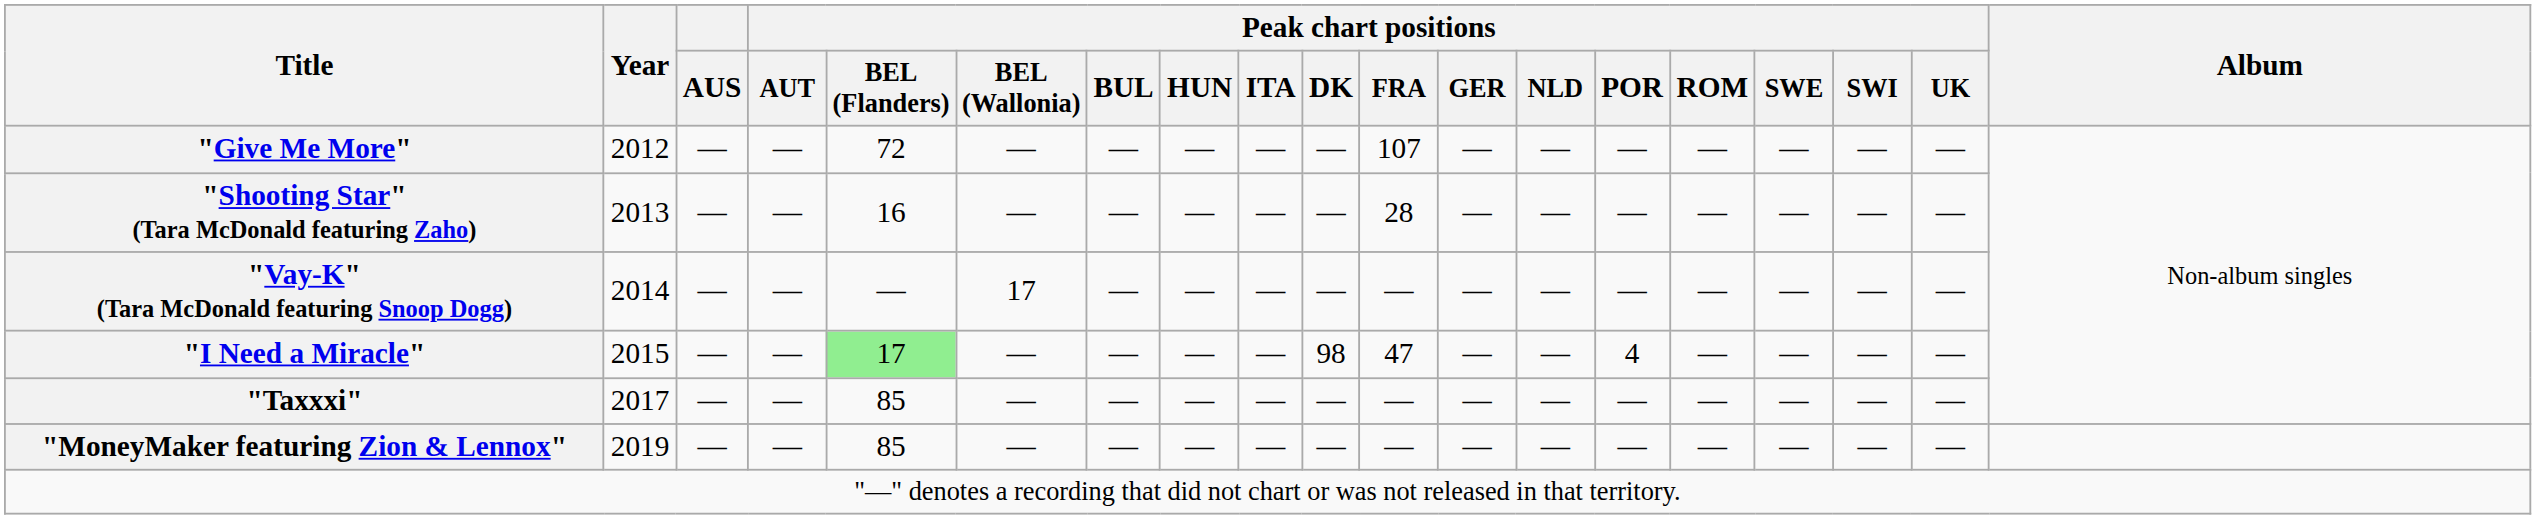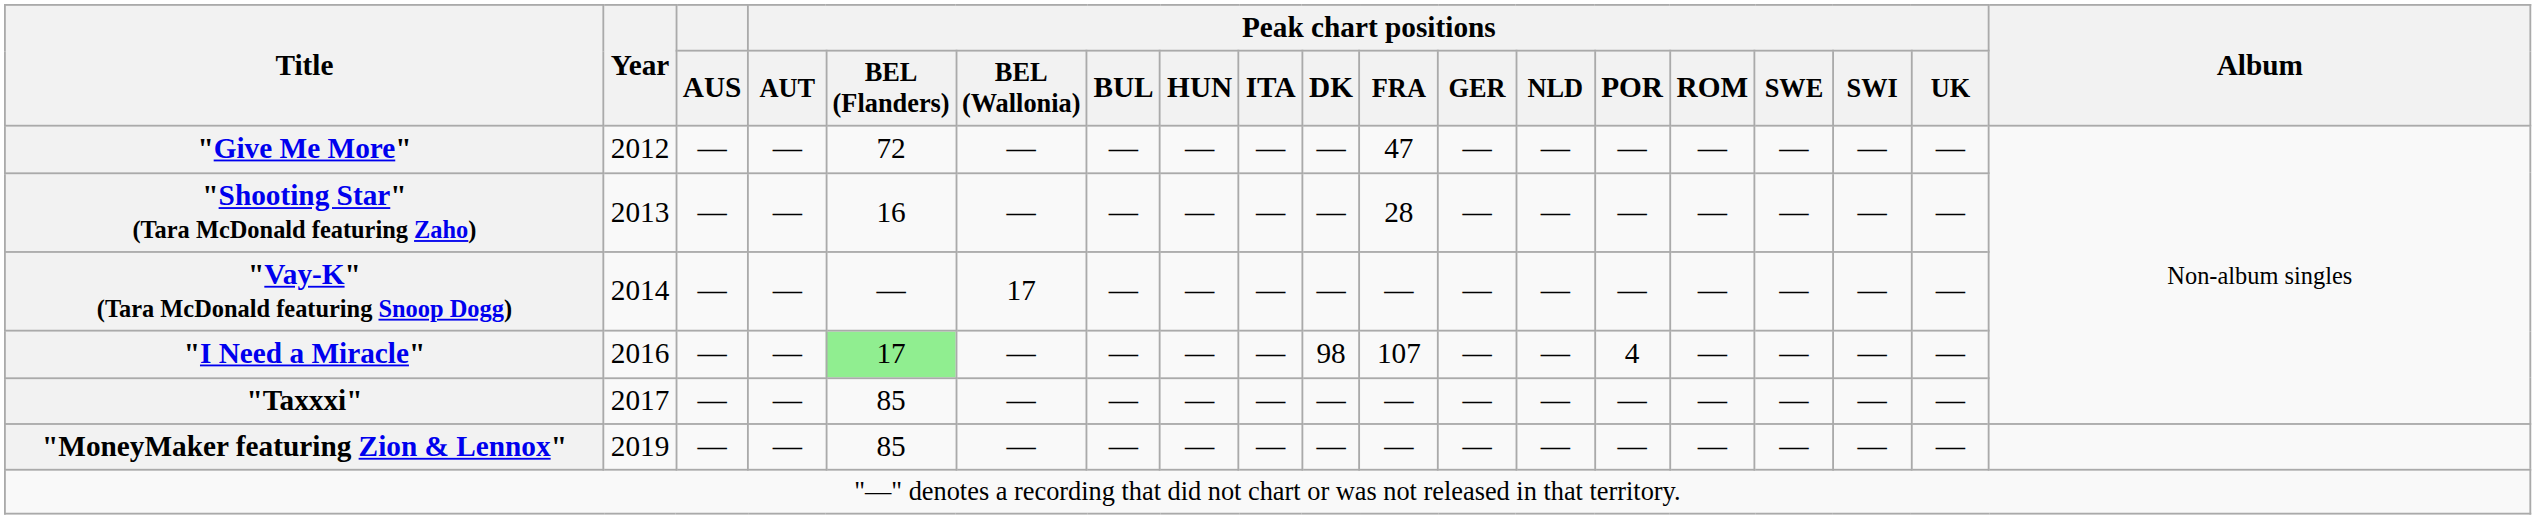"Give Me More" | Peak chart positions / FRA: 107 -> 47
"I Need a Miracle" | Year: 2015 -> 2016
"I Need a Miracle" | Peak chart positions / FRA: 47 -> 107
